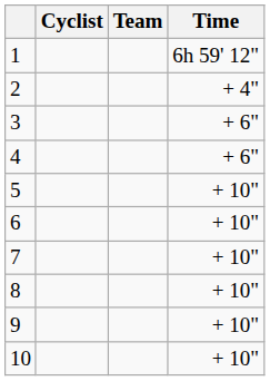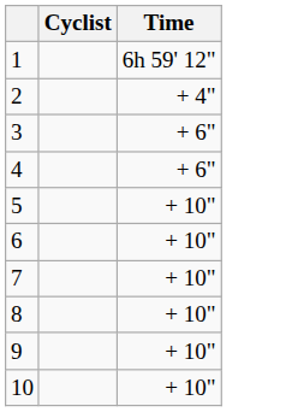- column: Team
